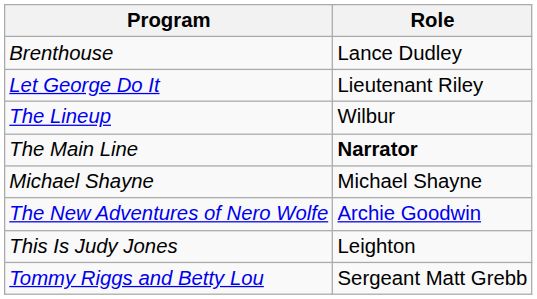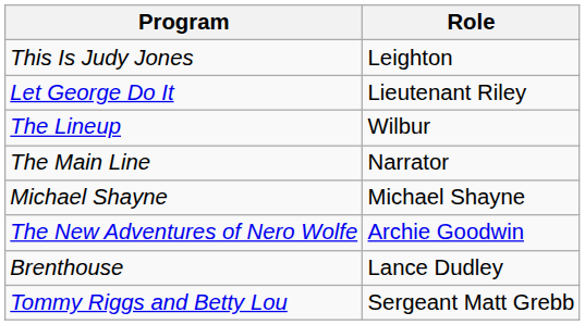rows swapped: Brenthouse <-> This Is Judy Jones
The Main Line | Role: bold -> normal
